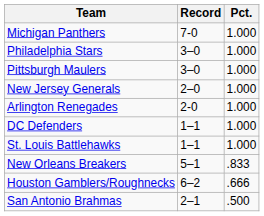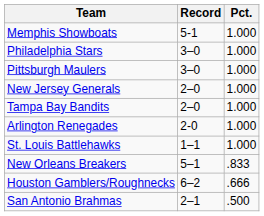- row: Michigan Panthers | 7-0 | 1.000
+ row: Memphis Showboats | 5-1 | 1.000
+ row: Tampa Bay Bandits | 2–0 | 1.000
- row: DC Defenders | 1–1 | 1.000
